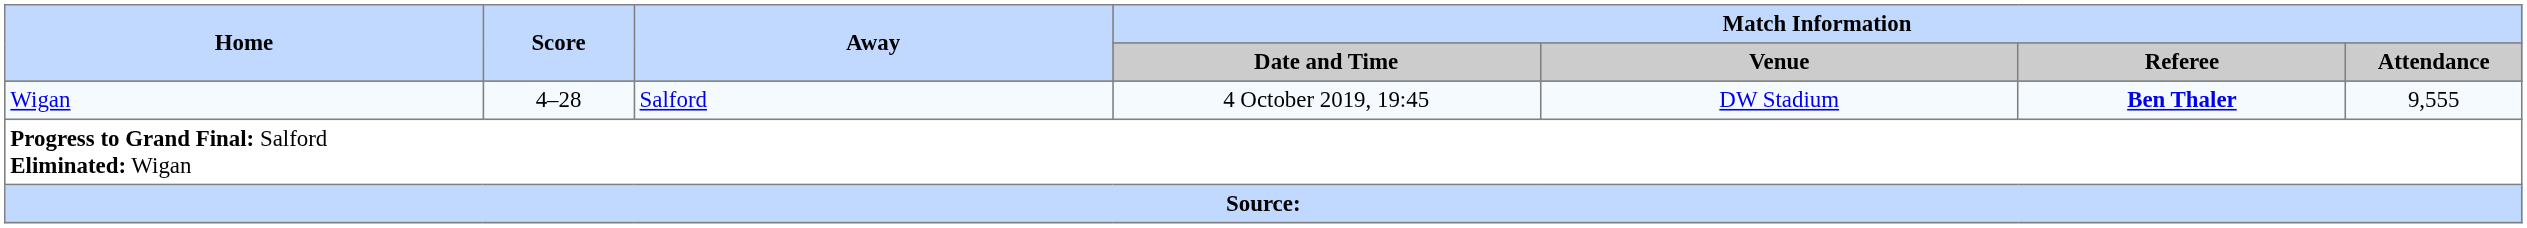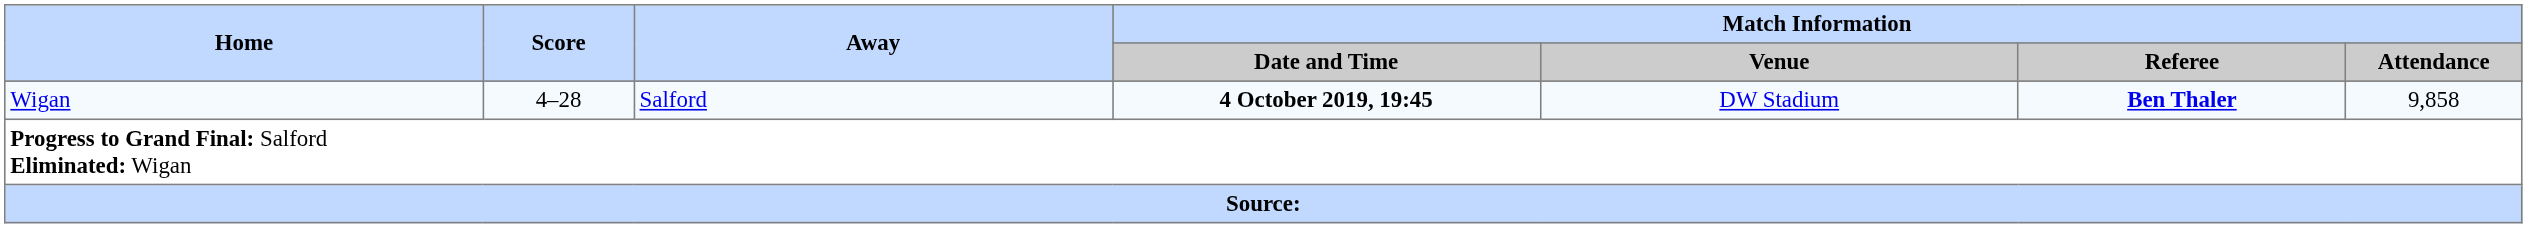Wigan | Match Information / Date and Time: normal -> bold
Wigan | Match Information / Attendance: 9,555 -> 9,858
